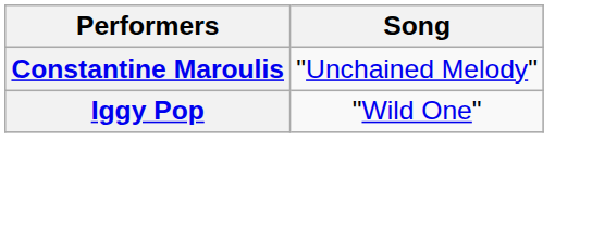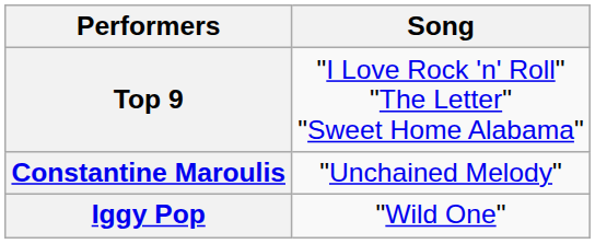+ row: Top 9 | "I Love Rock 'n' Roll" "The Letter" "Sweet Home Alabama"
